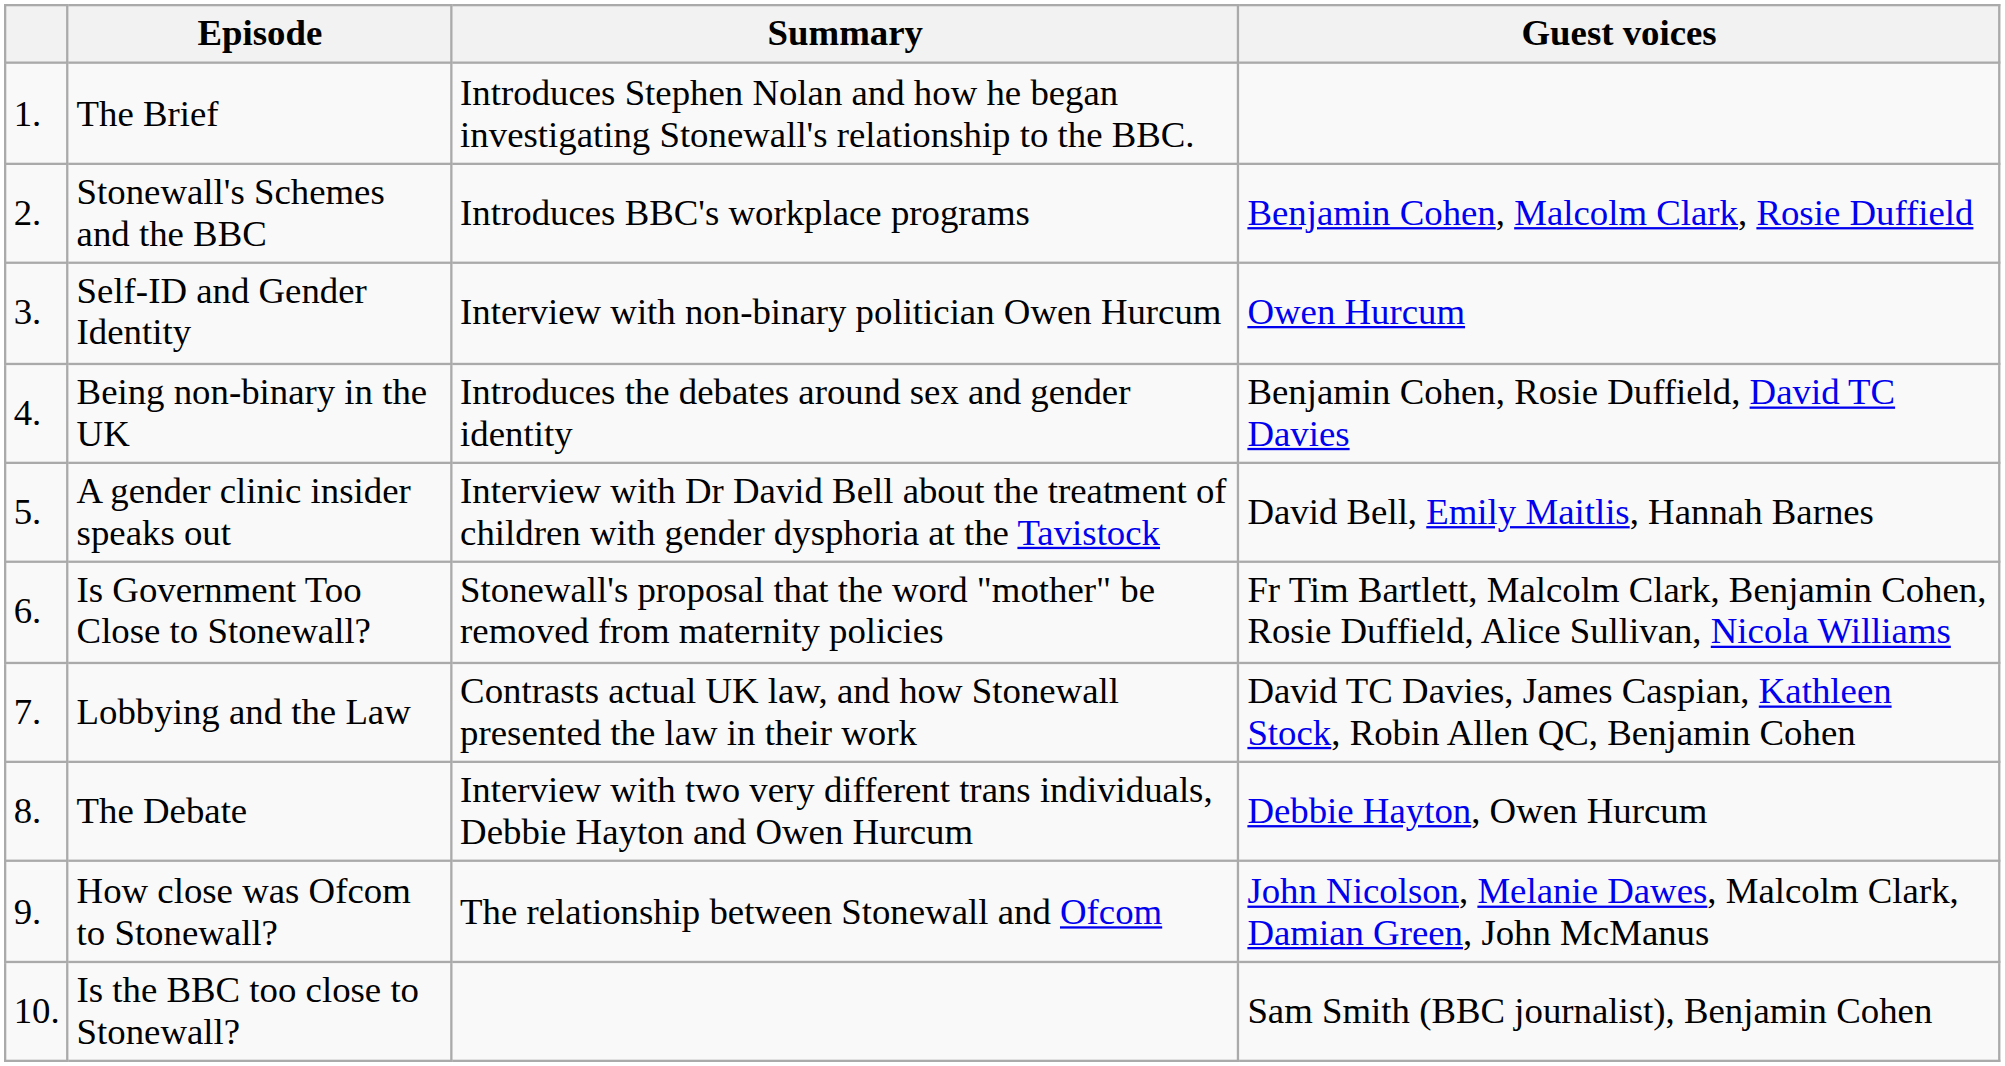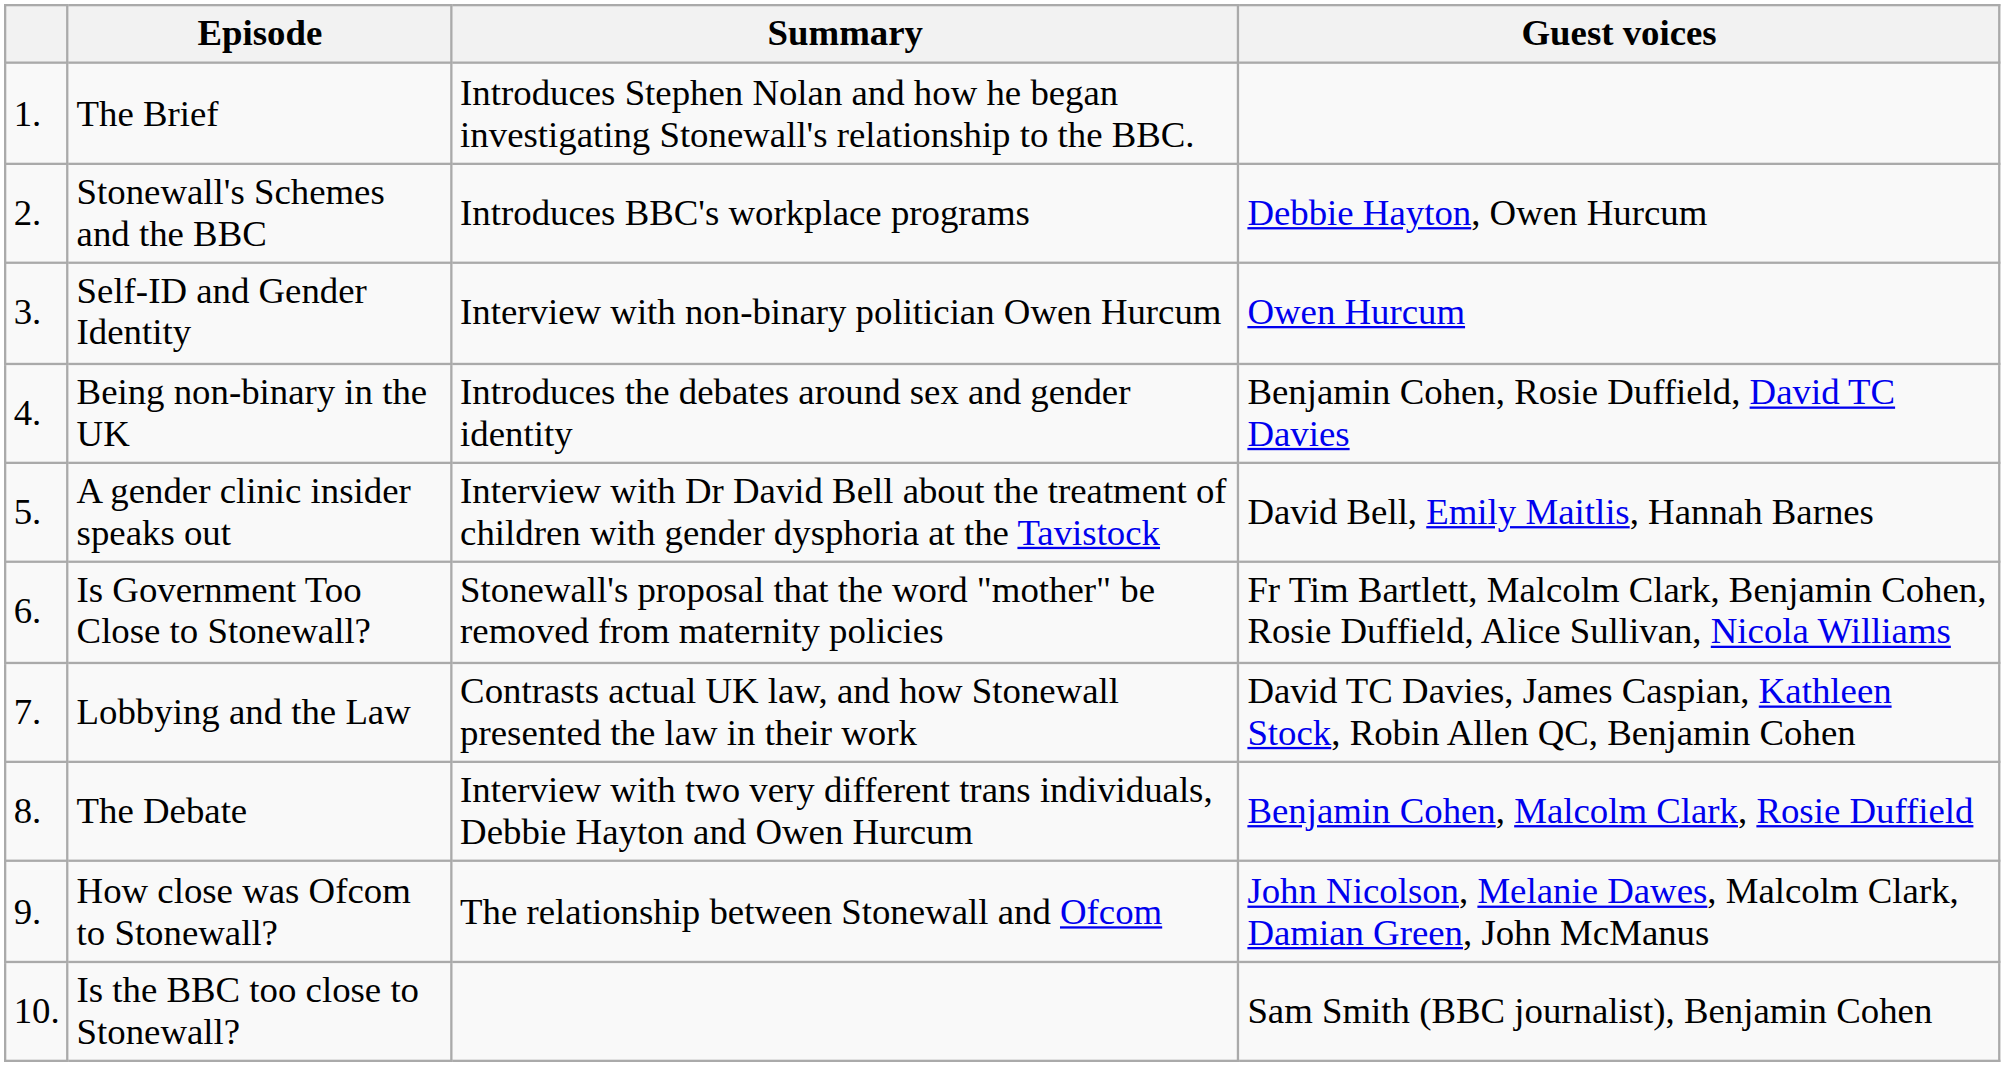Stonewall's Schemes and the BBC | Guest voices: Benjamin Cohen, Malcolm Clark, Rosie Duffield -> Debbie Hayton, Owen Hurcum
The Debate | Guest voices: Debbie Hayton, Owen Hurcum -> Benjamin Cohen, Malcolm Clark, Rosie Duffield
